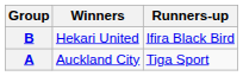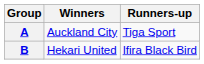rows swapped: A <-> B
